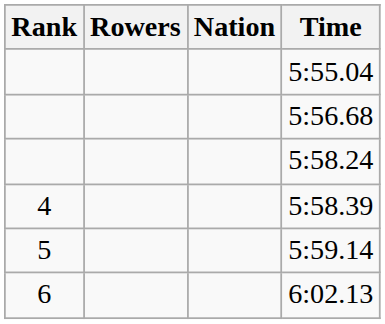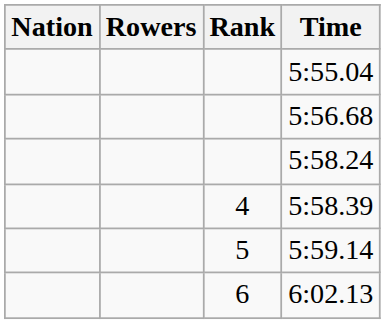columns swapped: Rank <-> Nation
